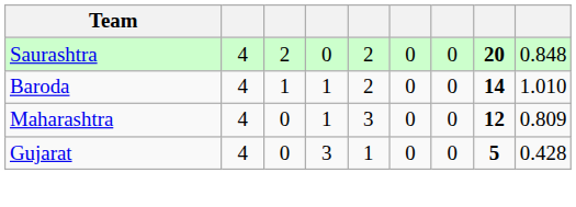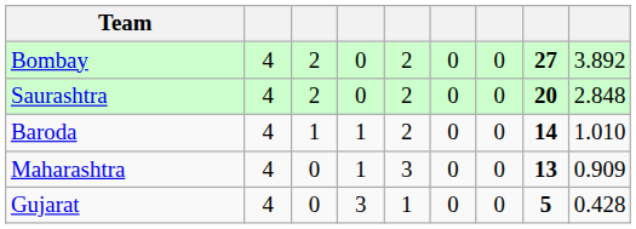+ row: Bombay | 4 | 2 | 0 | 2 | 0 | 0 | 27 | 3.892
Saurashtra | column 9: 0.848 -> 2.848
Maharashtra | column 8: 12 -> 13
Maharashtra | column 9: 0.809 -> 0.909
